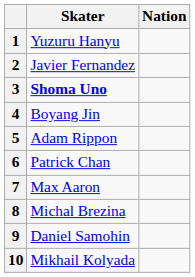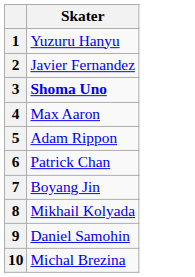- column: Nation
4 | Skater: Boyang Jin -> Max Aaron
7 | Skater: Max Aaron -> Boyang Jin
8 | Skater: Michal Brezina -> Mikhail Kolyada
10 | Skater: Mikhail Kolyada -> Michal Brezina
